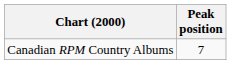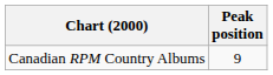Canadian RPM Country Albums | Peak position: 7 -> 9
